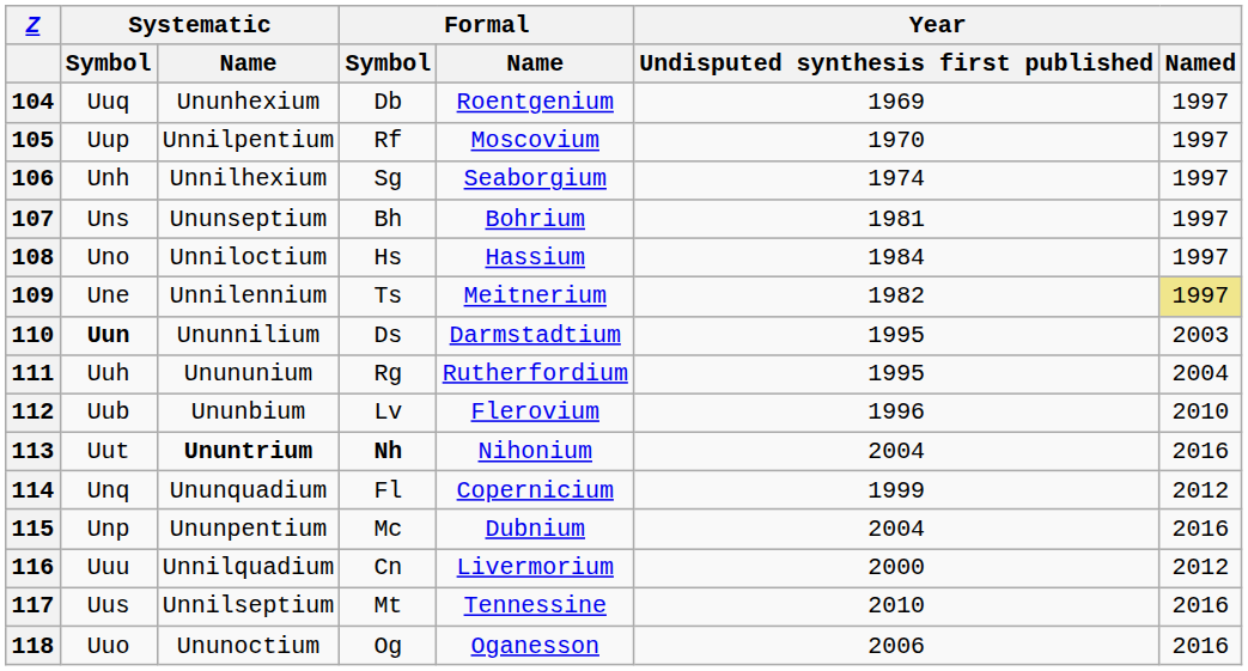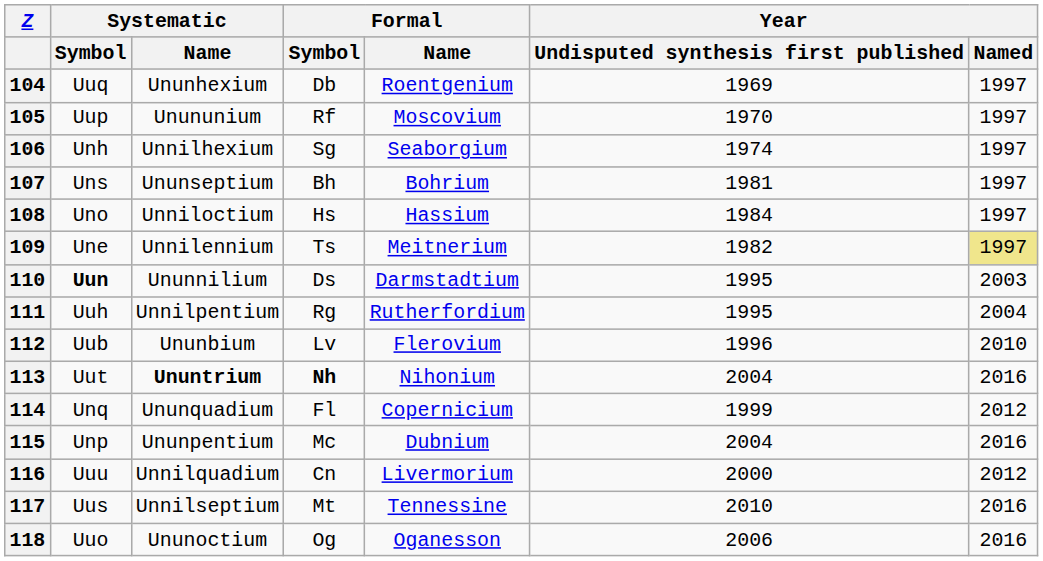105 | Systematic / Name: Unnilpentium -> Unununium
111 | Systematic / Name: Unununium -> Unnilpentium
